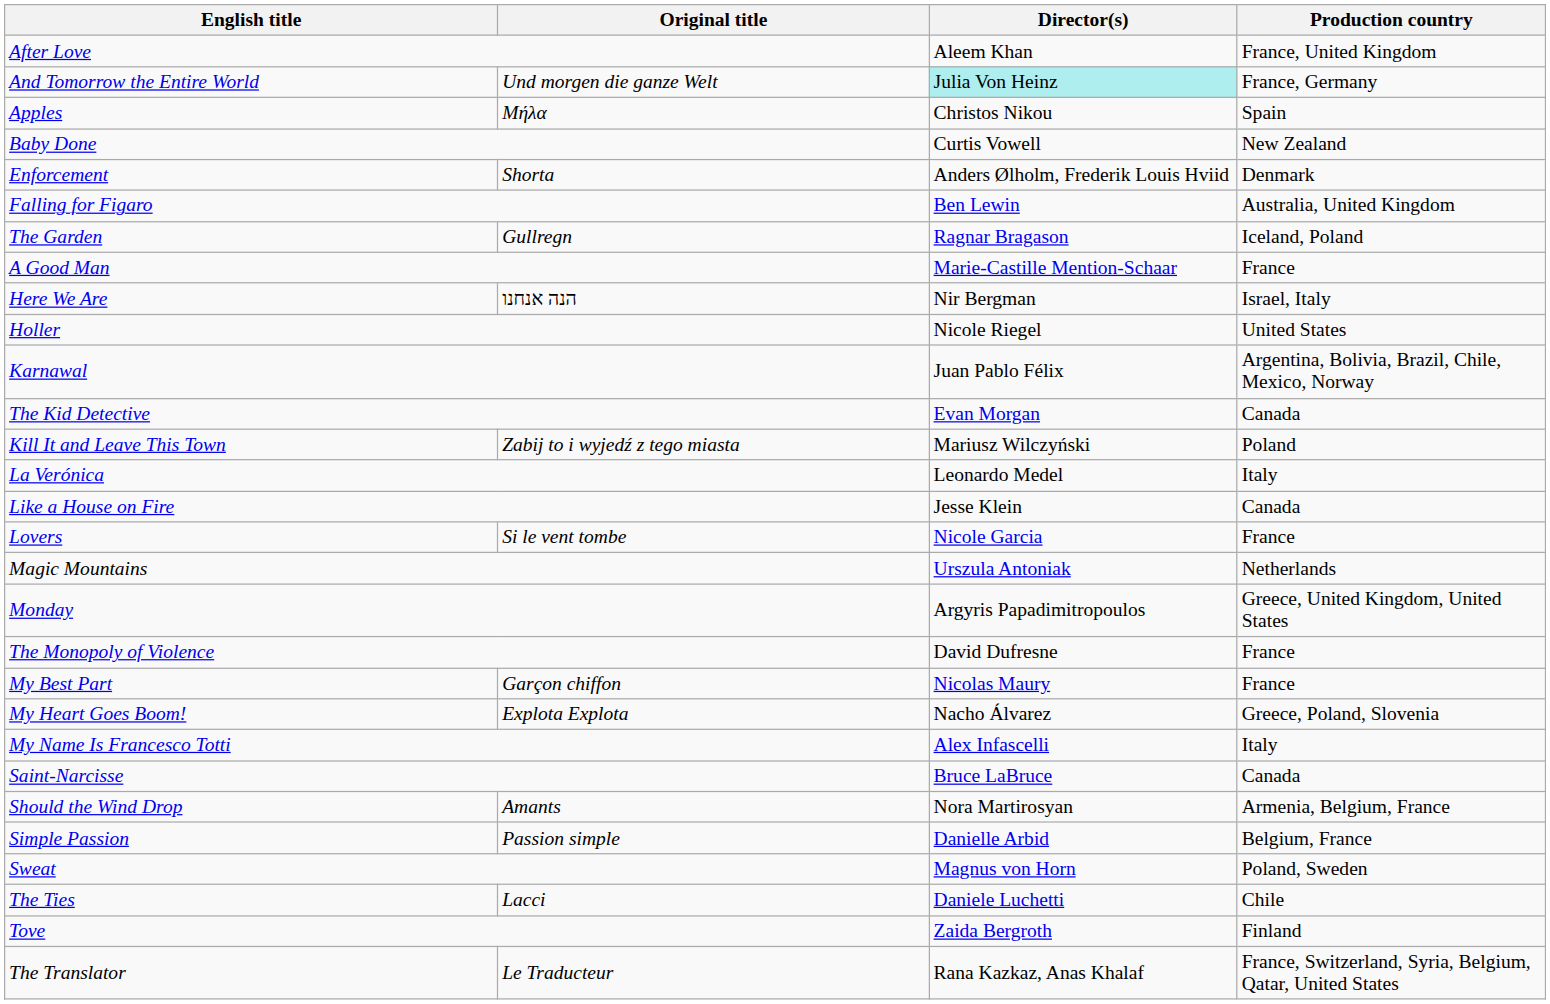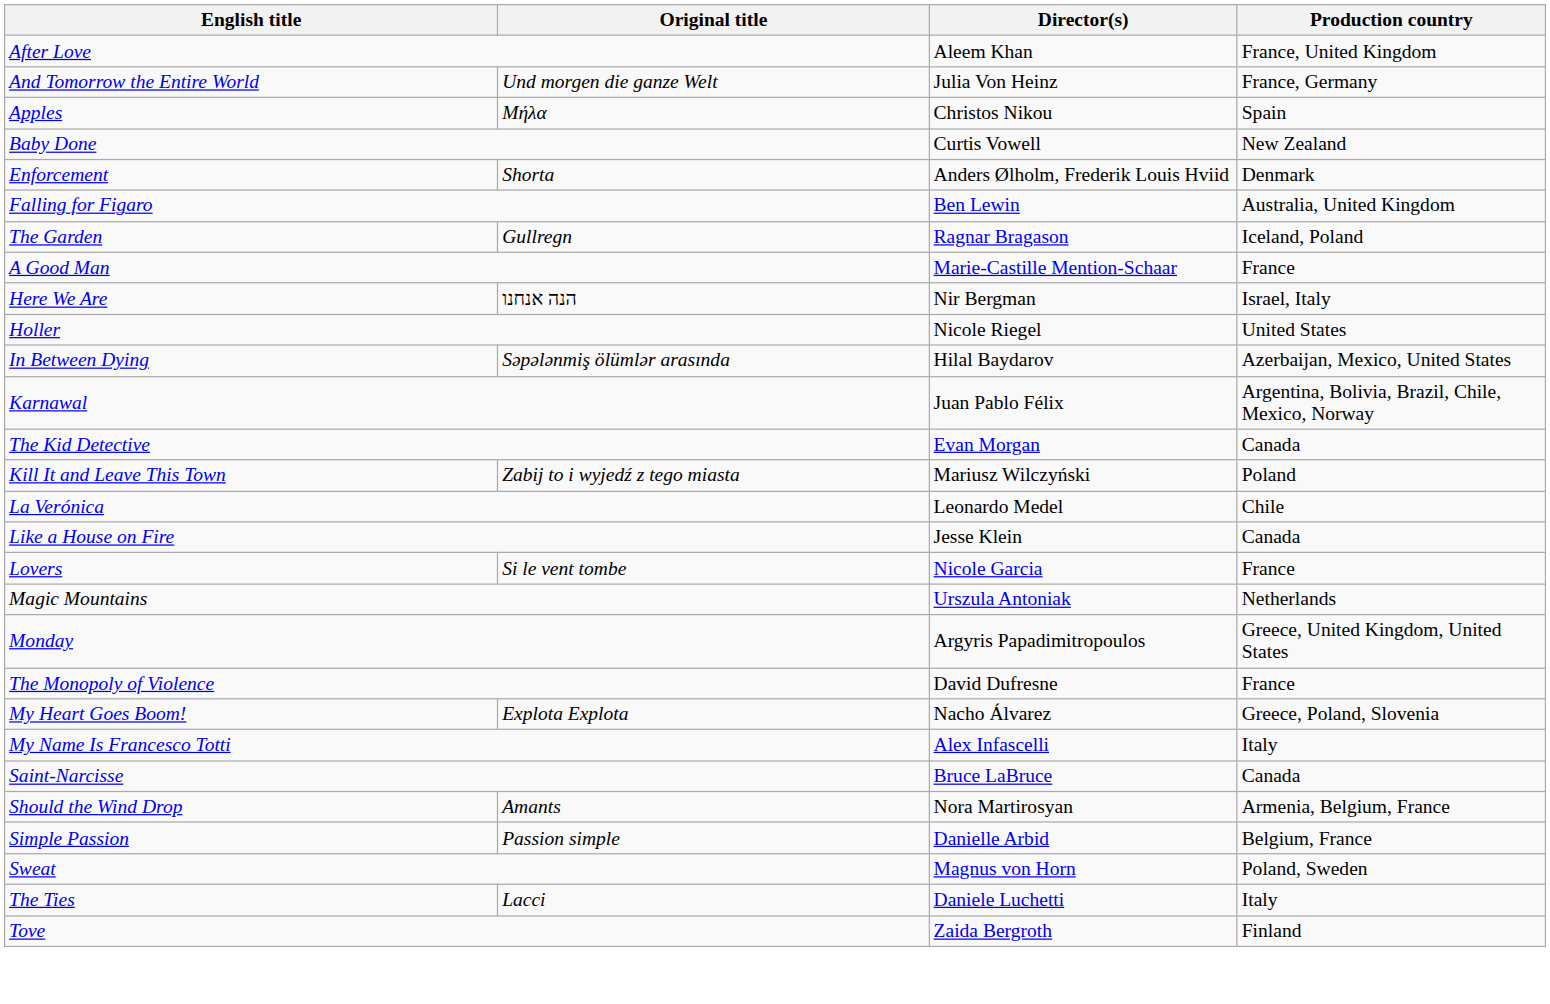And Tomorrow the Entire World | Director(s): paleturquoise background -> no background
+ row: In Between Dying | Səpələnmiş ölümlər arasında | Hilal Baydarov | Azerbaijan, Mexico, United States
La Verónica | Production country: Italy -> Chile
- row: My Best Part | Garçon chiffon | Nicolas Maury | France
The Ties | Production country: Chile -> Italy
- row: The Translator | Le Traducteur | Rana Kazkaz, Anas Khalaf | France, Switzerland, Syria, Belgium, Qatar, United States
